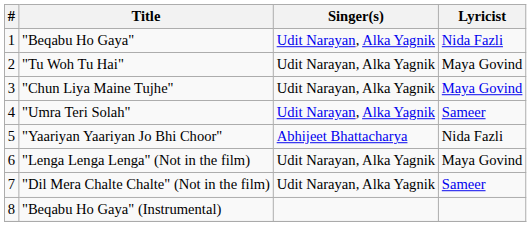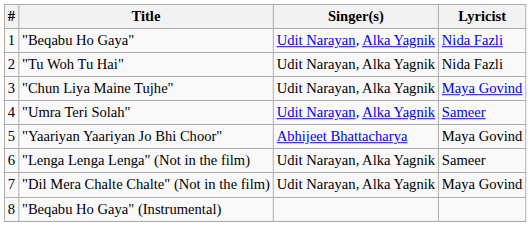"Tu Woh Tu Hai" | Lyricist: Maya Govind -> Nida Fazli
"Yaariyan Yaariyan Jo Bhi Choor" | Lyricist: Nida Fazli -> Maya Govind
"Lenga Lenga Lenga" (Not in the film) | Lyricist: Maya Govind -> Sameer
"Dil Mera Chalte Chalte" (Not in the film) | Lyricist: Sameer -> Maya Govind
